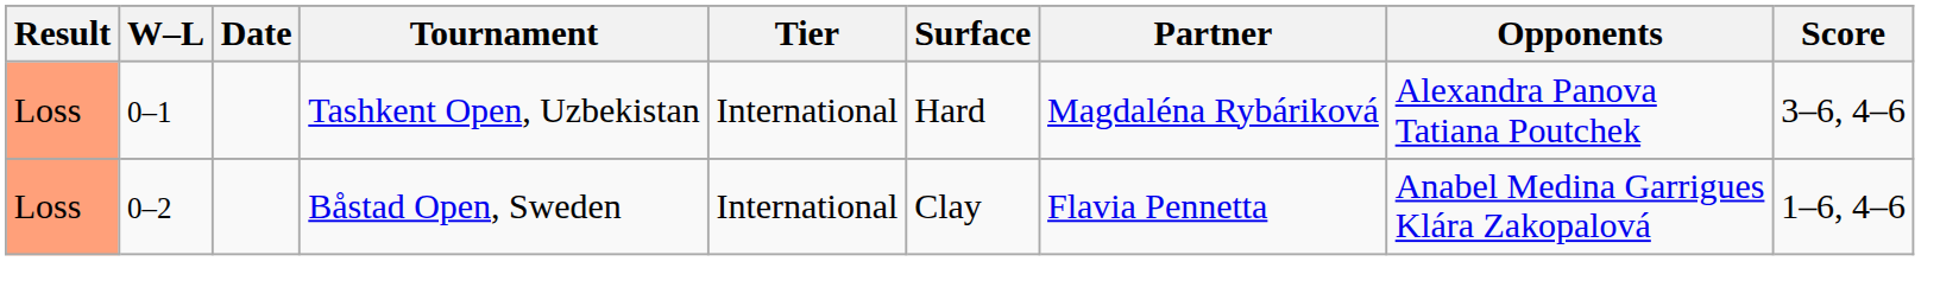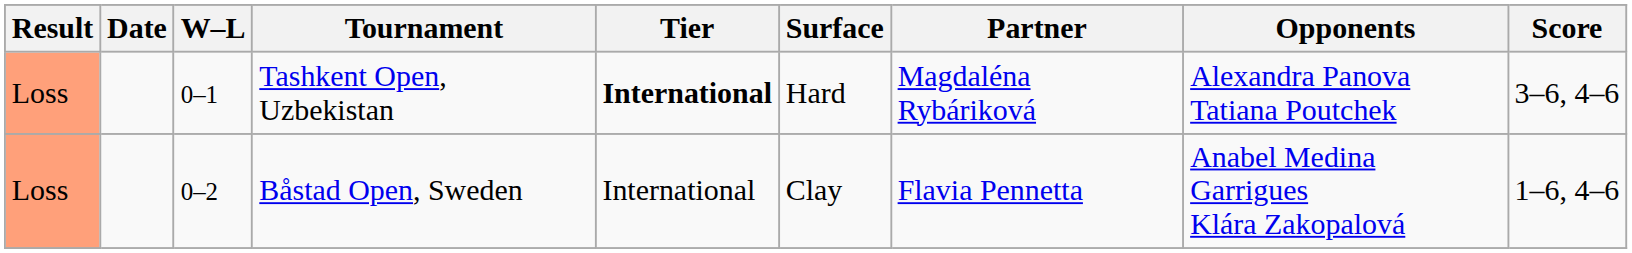columns swapped: W–L <-> Date
Tashkent Open, Uzbekistan | Tier: normal -> bold
